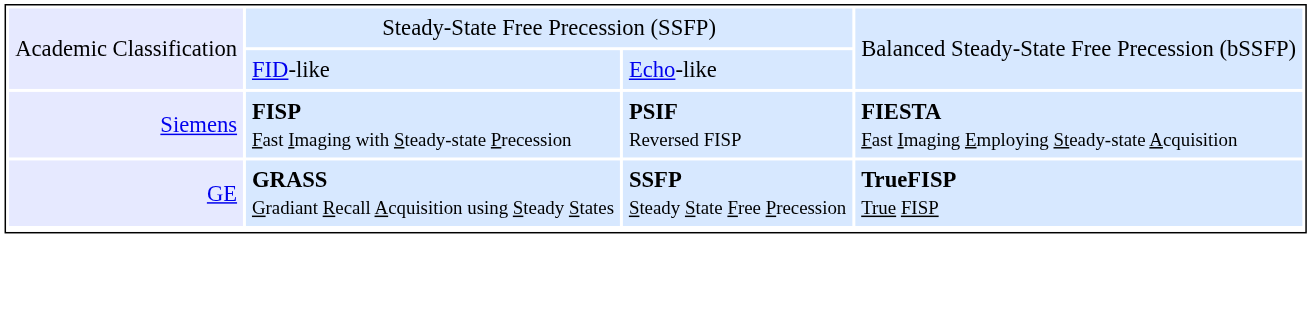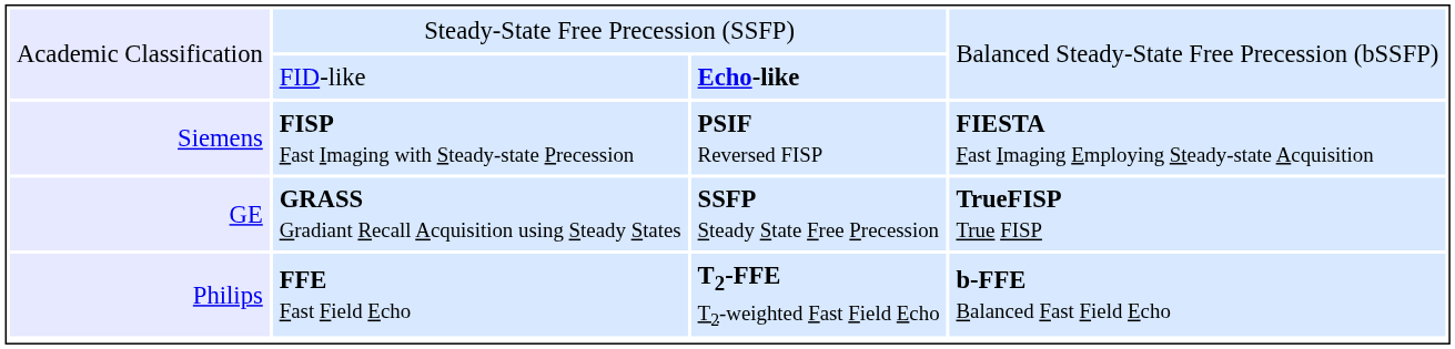Academic Classification / FID-like | column 3: normal -> bold
+ row: Philips | FFE Fast Field Echo | T2-FFE T2-weighted Fast Field Echo | b-FFE Balanced Fast Field Echo
